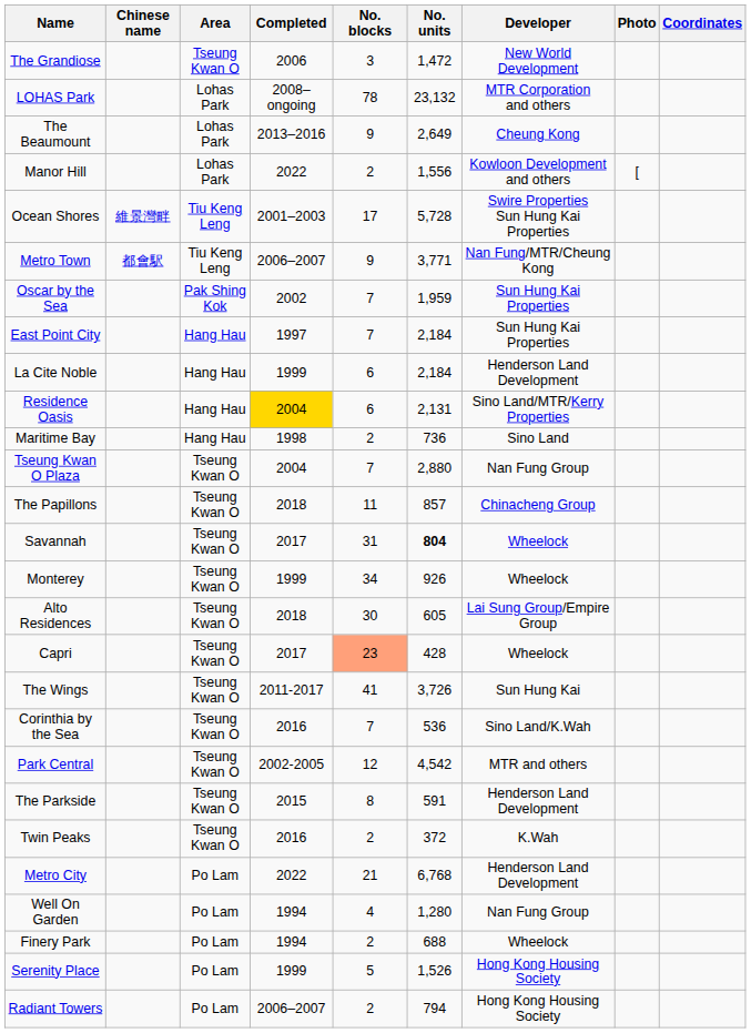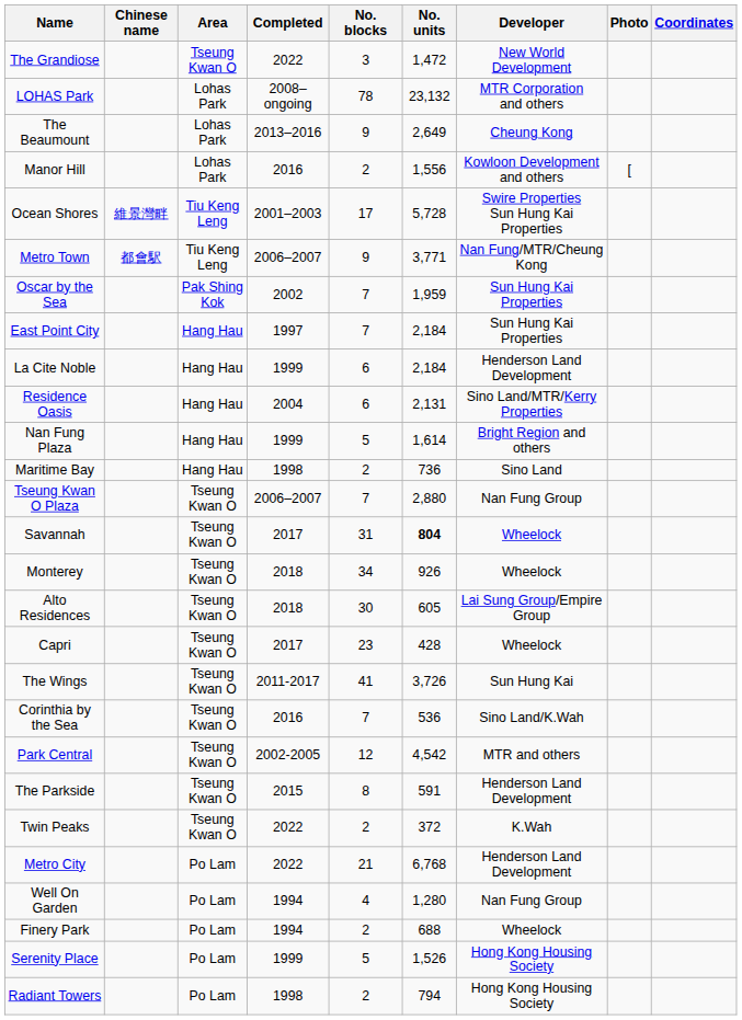The Grandiose | Completed: 2006 -> 2022
Manor Hill | Completed: 2022 -> 2016
Residence Oasis | Completed: gold background -> no background
+ row: Nan Fung Plaza | Hang Hau | 1999 | 5 | 1,614 | Bright Region and others
Tseung Kwan O Plaza | Completed: 2004 -> 2006–2007
- row: The Papillons | Tseung Kwan O | 2018 | 11 | 857 | Chinacheng Group
Monterey | Completed: 1999 -> 2018
Capri | No. blocks: lightsalmon background -> no background
Twin Peaks | Completed: 2016 -> 2022
Radiant Towers | Completed: 2006–2007 -> 1998
